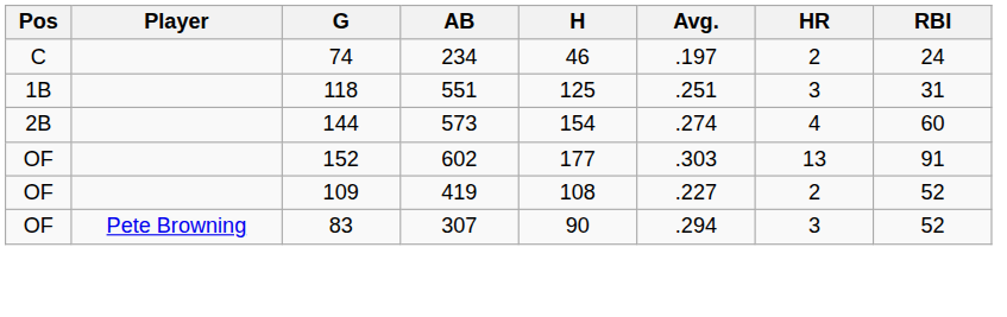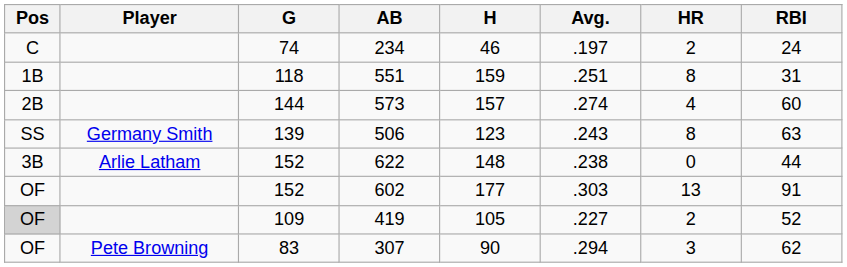551 | H: 125 -> 159
551 | HR: 3 -> 8
573 | H: 154 -> 157
+ row: SS | Germany Smith | 139 | 506 | 123 | .243 | 8 | 63
+ row: 3B | Arlie Latham | 152 | 622 | 148 | .238 | 0 | 44
419 | Pos: no background -> lightgrey background
419 | H: 108 -> 105
307 | RBI: 52 -> 62
